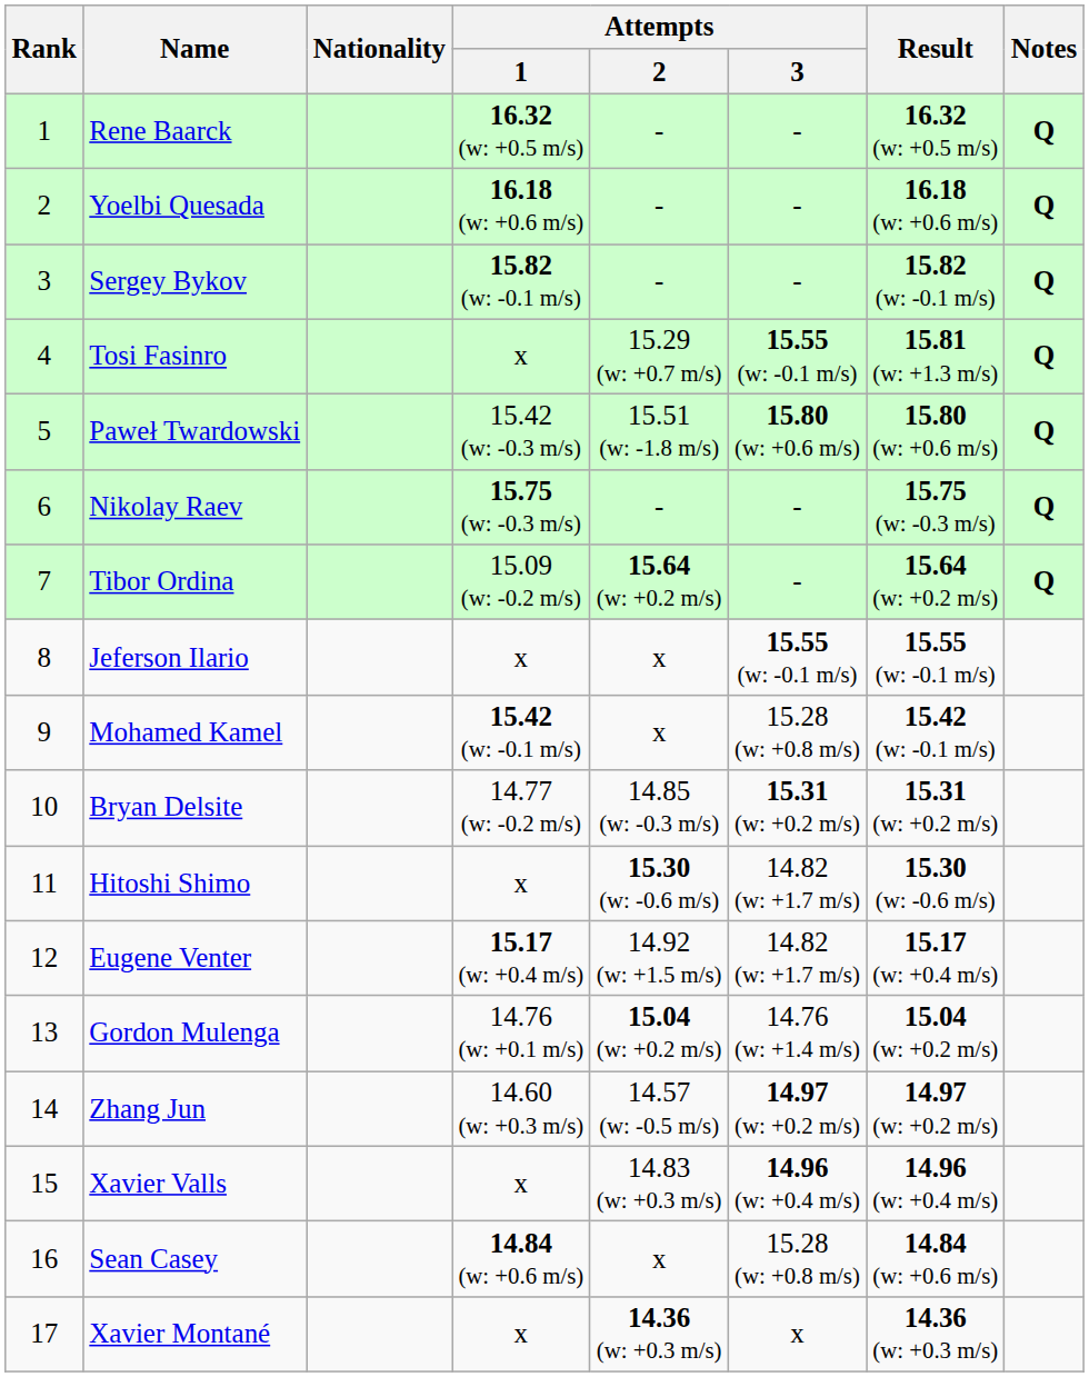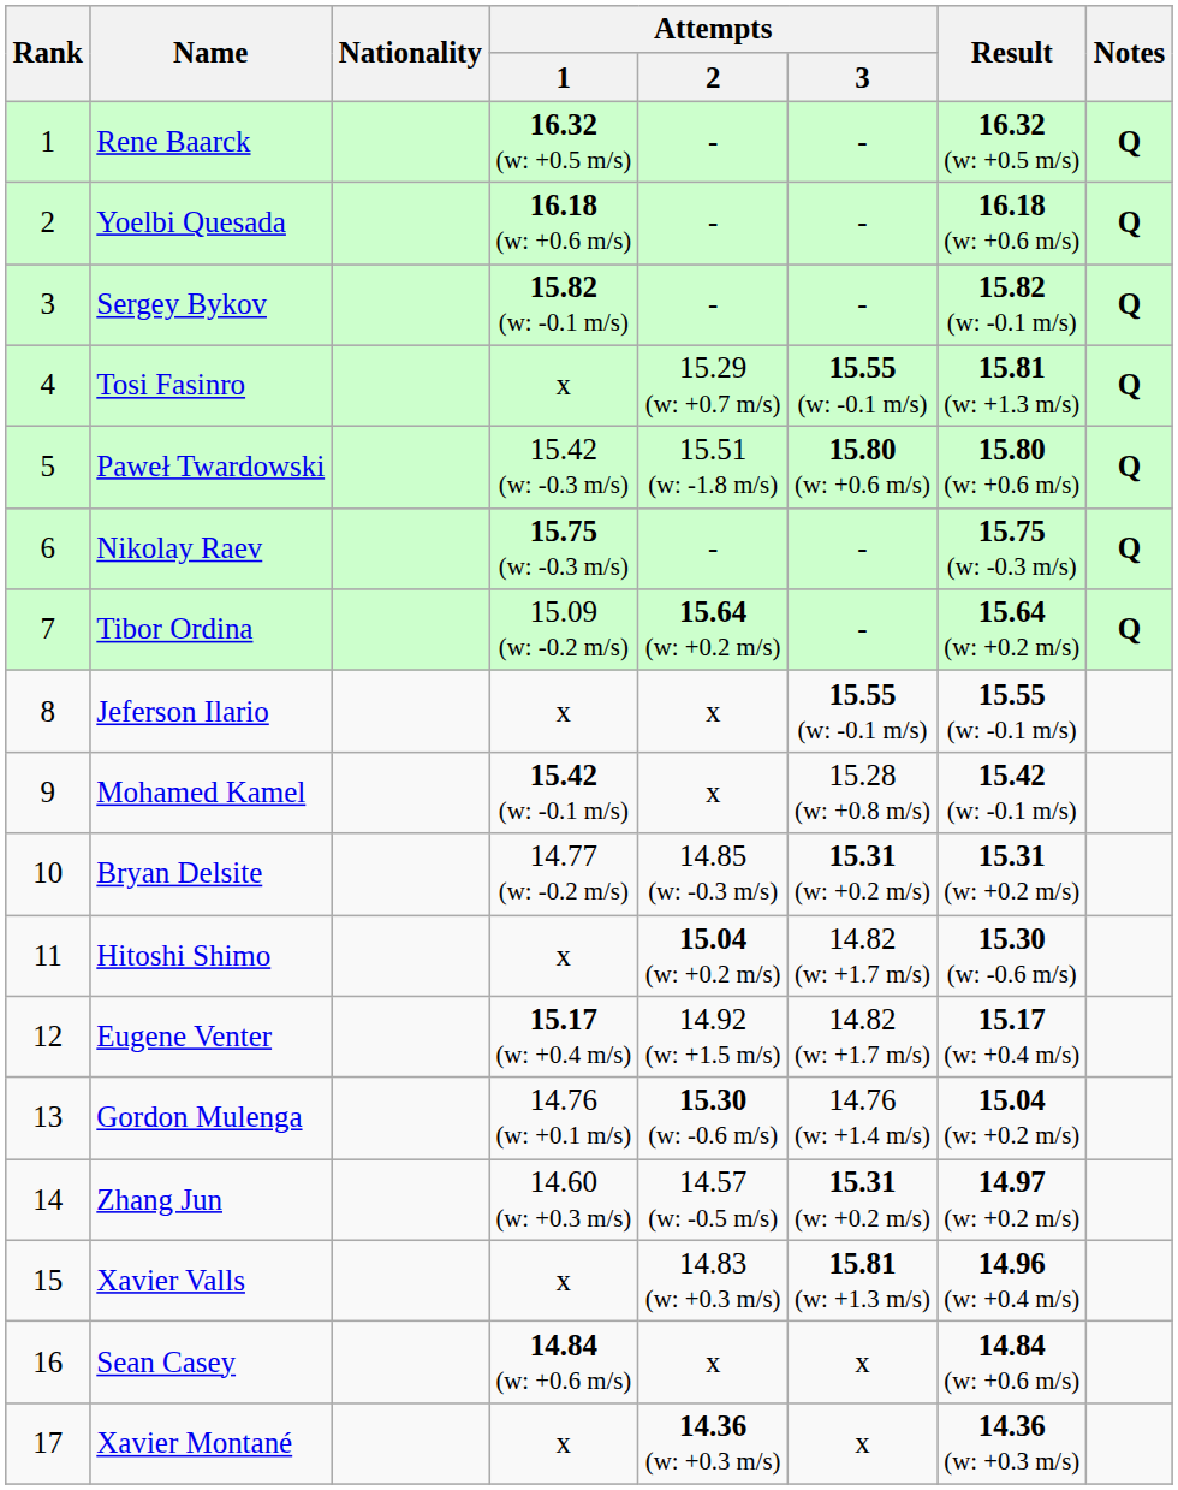Hitoshi Shimo | Attempts / 2: 15.30 (w: -0.6 m/s) -> 15.04 (w: +0.2 m/s)
Gordon Mulenga | Attempts / 2: 15.04 (w: +0.2 m/s) -> 15.30 (w: -0.6 m/s)
Zhang Jun | Attempts / 3: 14.97 (w: +0.2 m/s) -> 15.31 (w: +0.2 m/s)
Xavier Valls | Attempts / 3: 14.96 (w: +0.4 m/s) -> 15.81 (w: +1.3 m/s)
Sean Casey | Attempts / 3: 15.28 (w: +0.8 m/s) -> x
